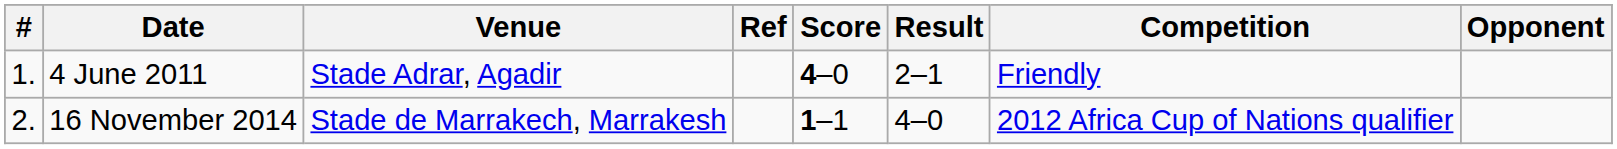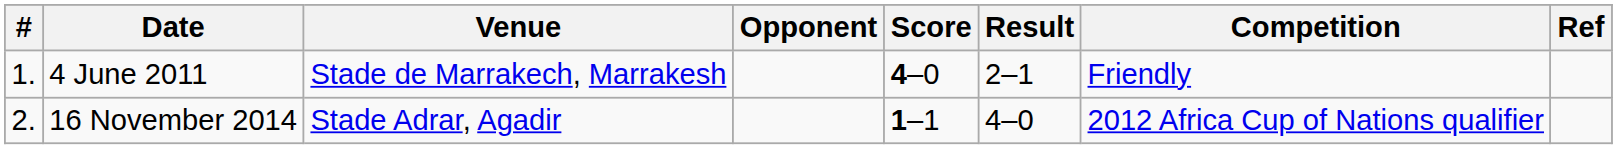columns swapped: Opponent <-> Ref
4 June 2011 | Venue: Stade Adrar, Agadir -> Stade de Marrakech, Marrakesh
16 November 2014 | Venue: Stade de Marrakech, Marrakesh -> Stade Adrar, Agadir
